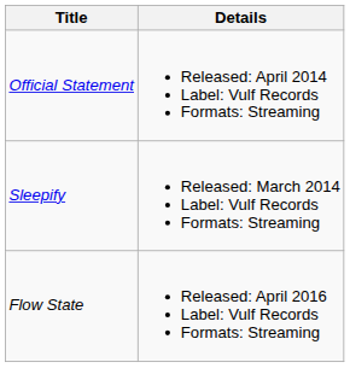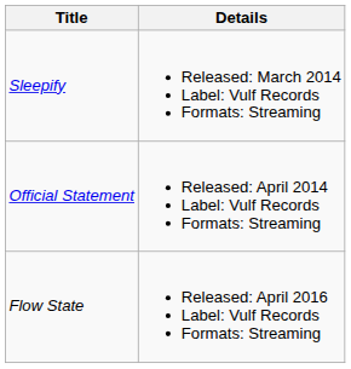rows swapped: Sleepify <-> Official Statement
